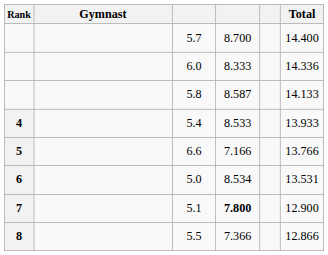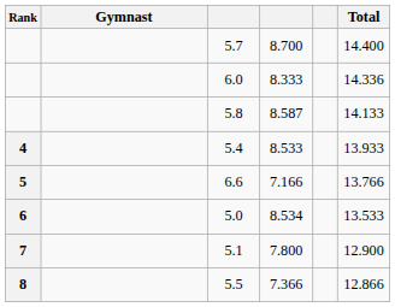5.0 | Total: 13.531 -> 13.533
5.1 | column 4: bold -> normal
